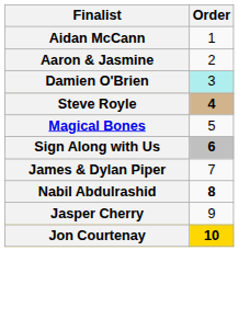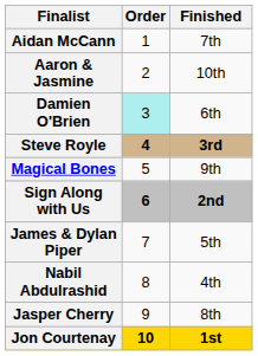+ column: Finished | 7th | 10th | 6th | 3rd | 9th | 2nd | 5th | 4th | 8th | 1st
Nabil Abdulrashid | Order: bold -> normal
